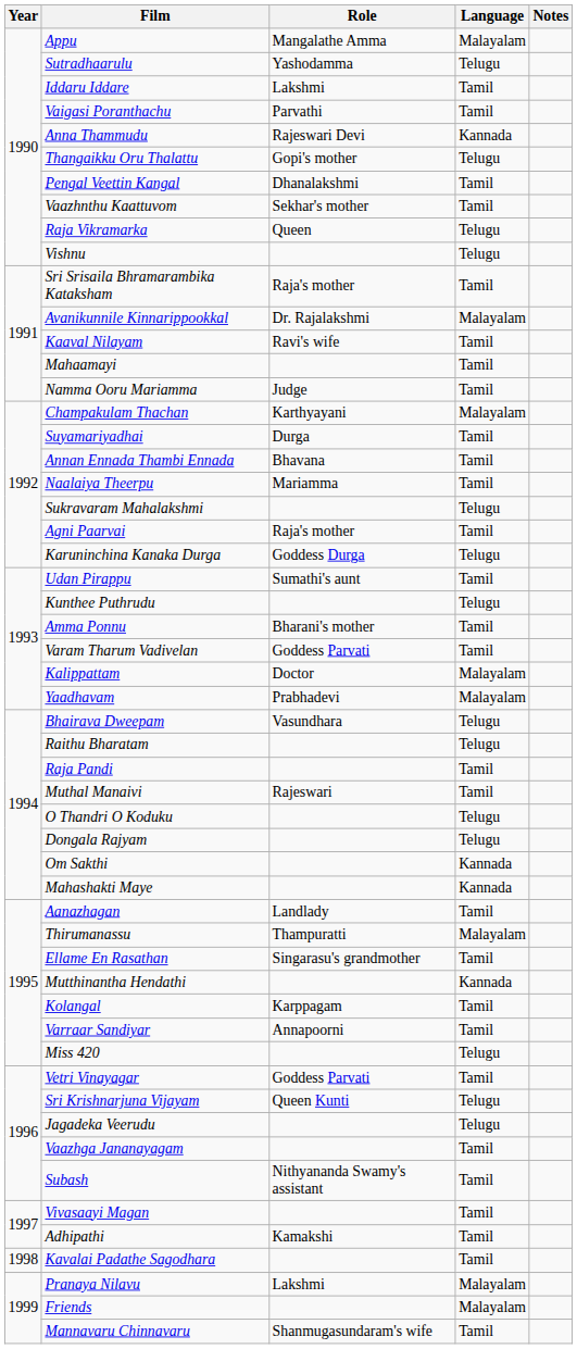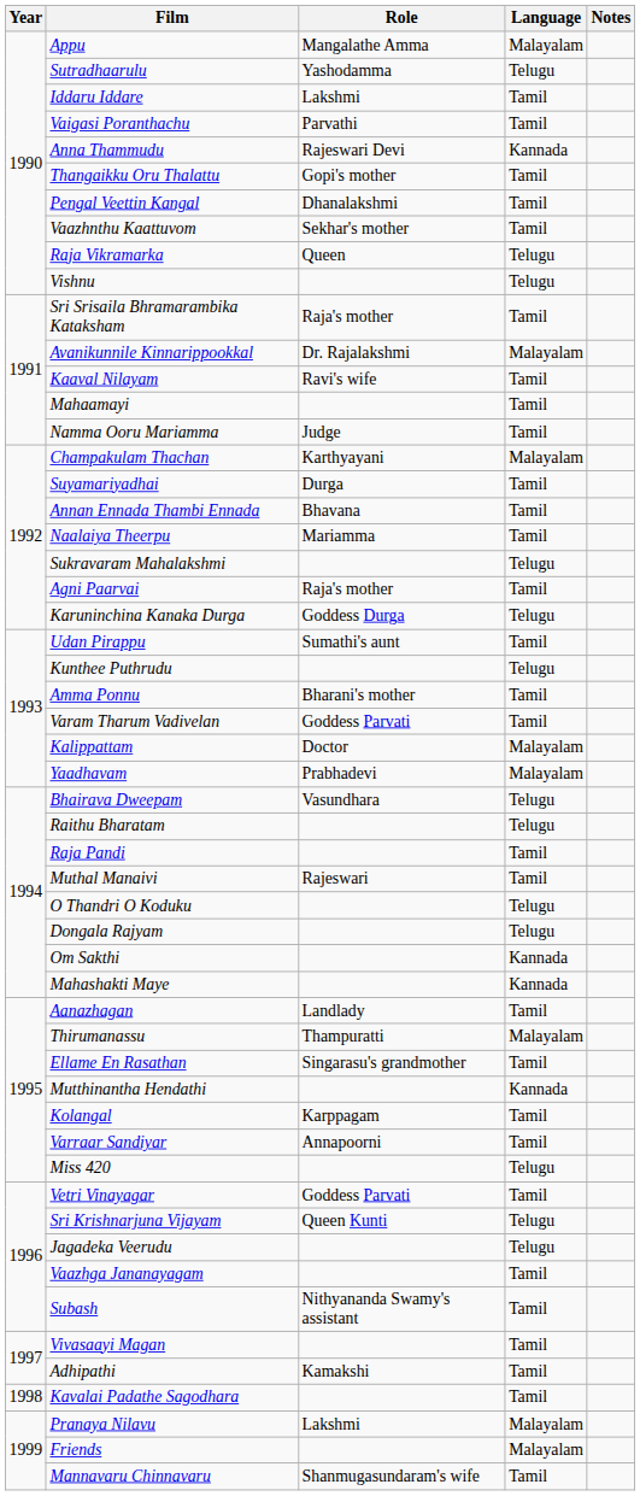Thangaikku Oru Thalattu | Language: Telugu -> Tamil
